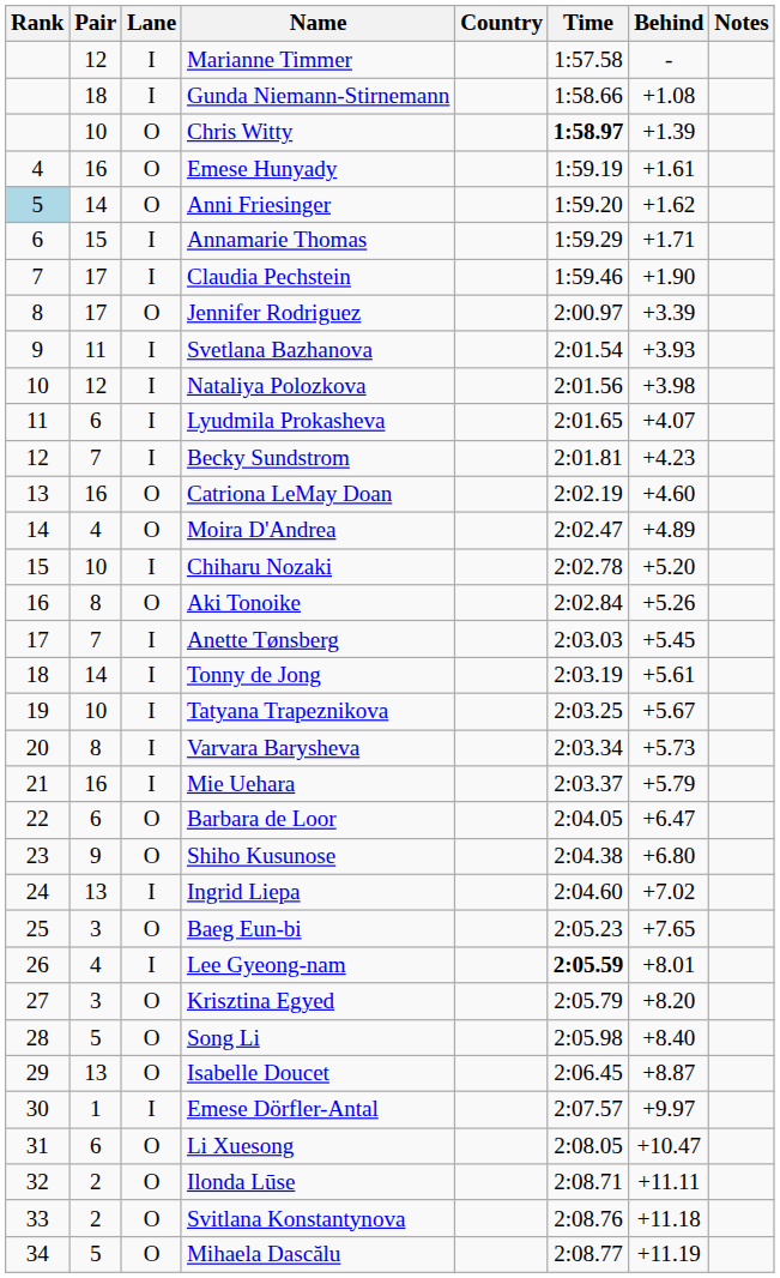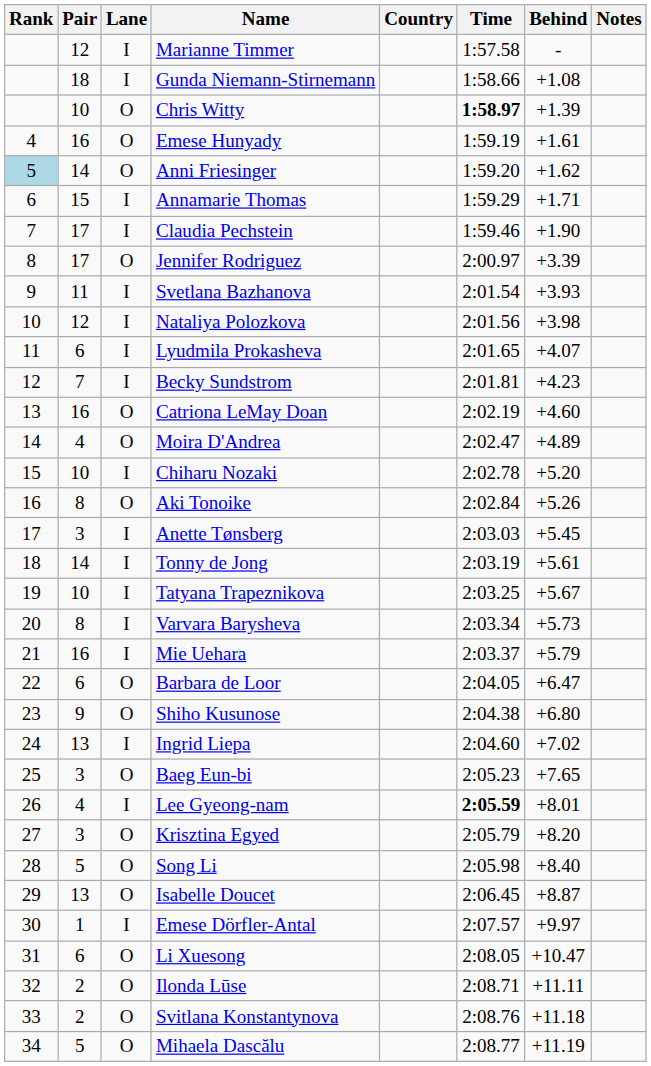Anette Tønsberg | Pair: 7 -> 3
